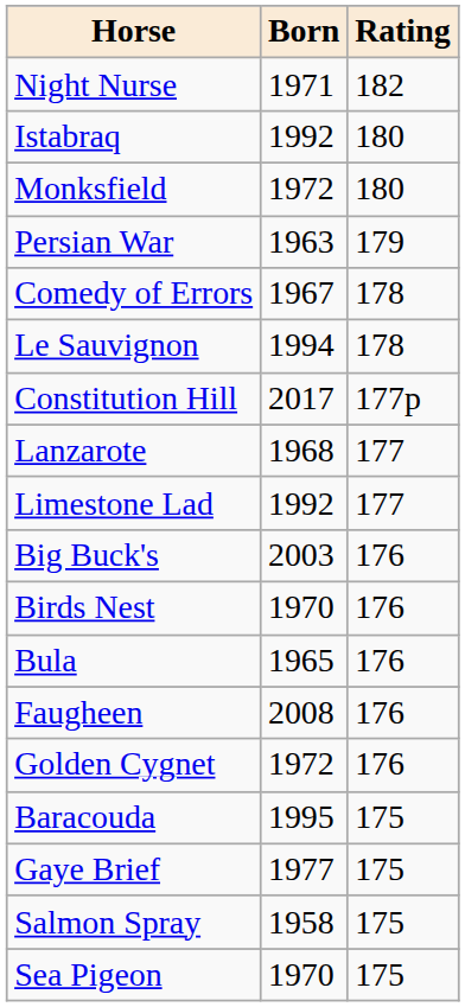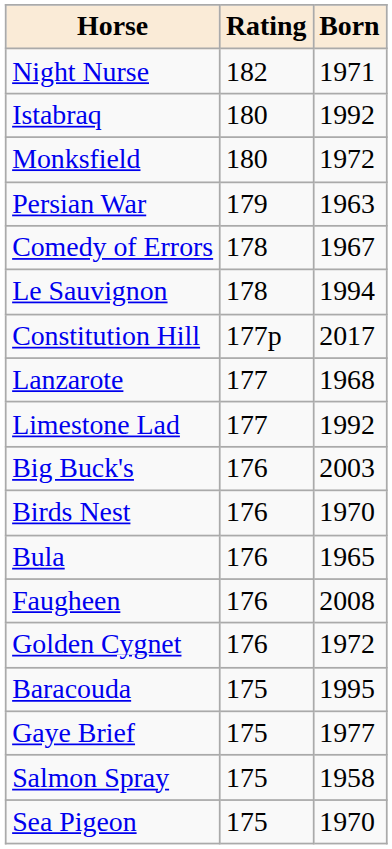columns swapped: Born <-> Rating
